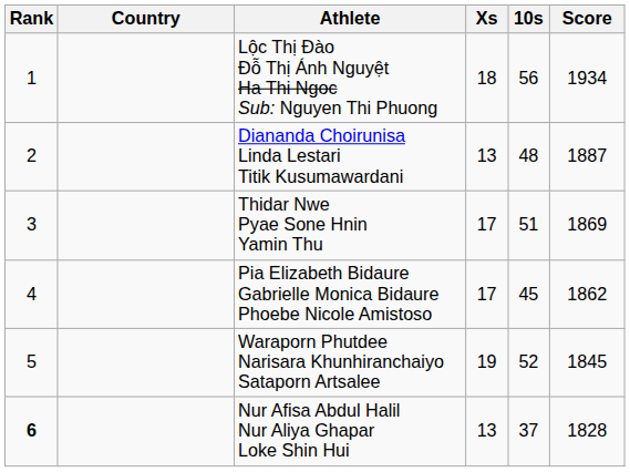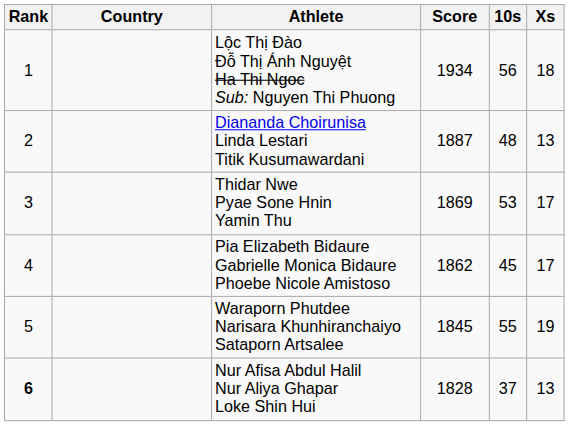columns swapped: Score <-> Xs
Thidar Nwe Pyae Sone Hnin Yamin Thu | 10s: 51 -> 53
Waraporn Phutdee Narisara Khunhiranchaiyo Sataporn Artsalee | 10s: 52 -> 55
